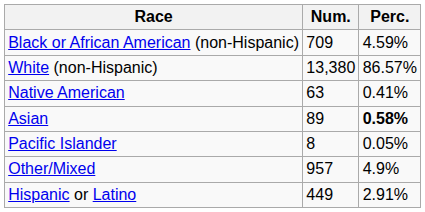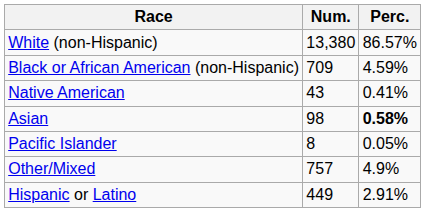rows swapped: White (non-Hispanic) <-> Black or African American (non-Hispanic)
Native American | Num.: 63 -> 43
Asian | Num.: 89 -> 98
Other/Mixed | Num.: 957 -> 757
